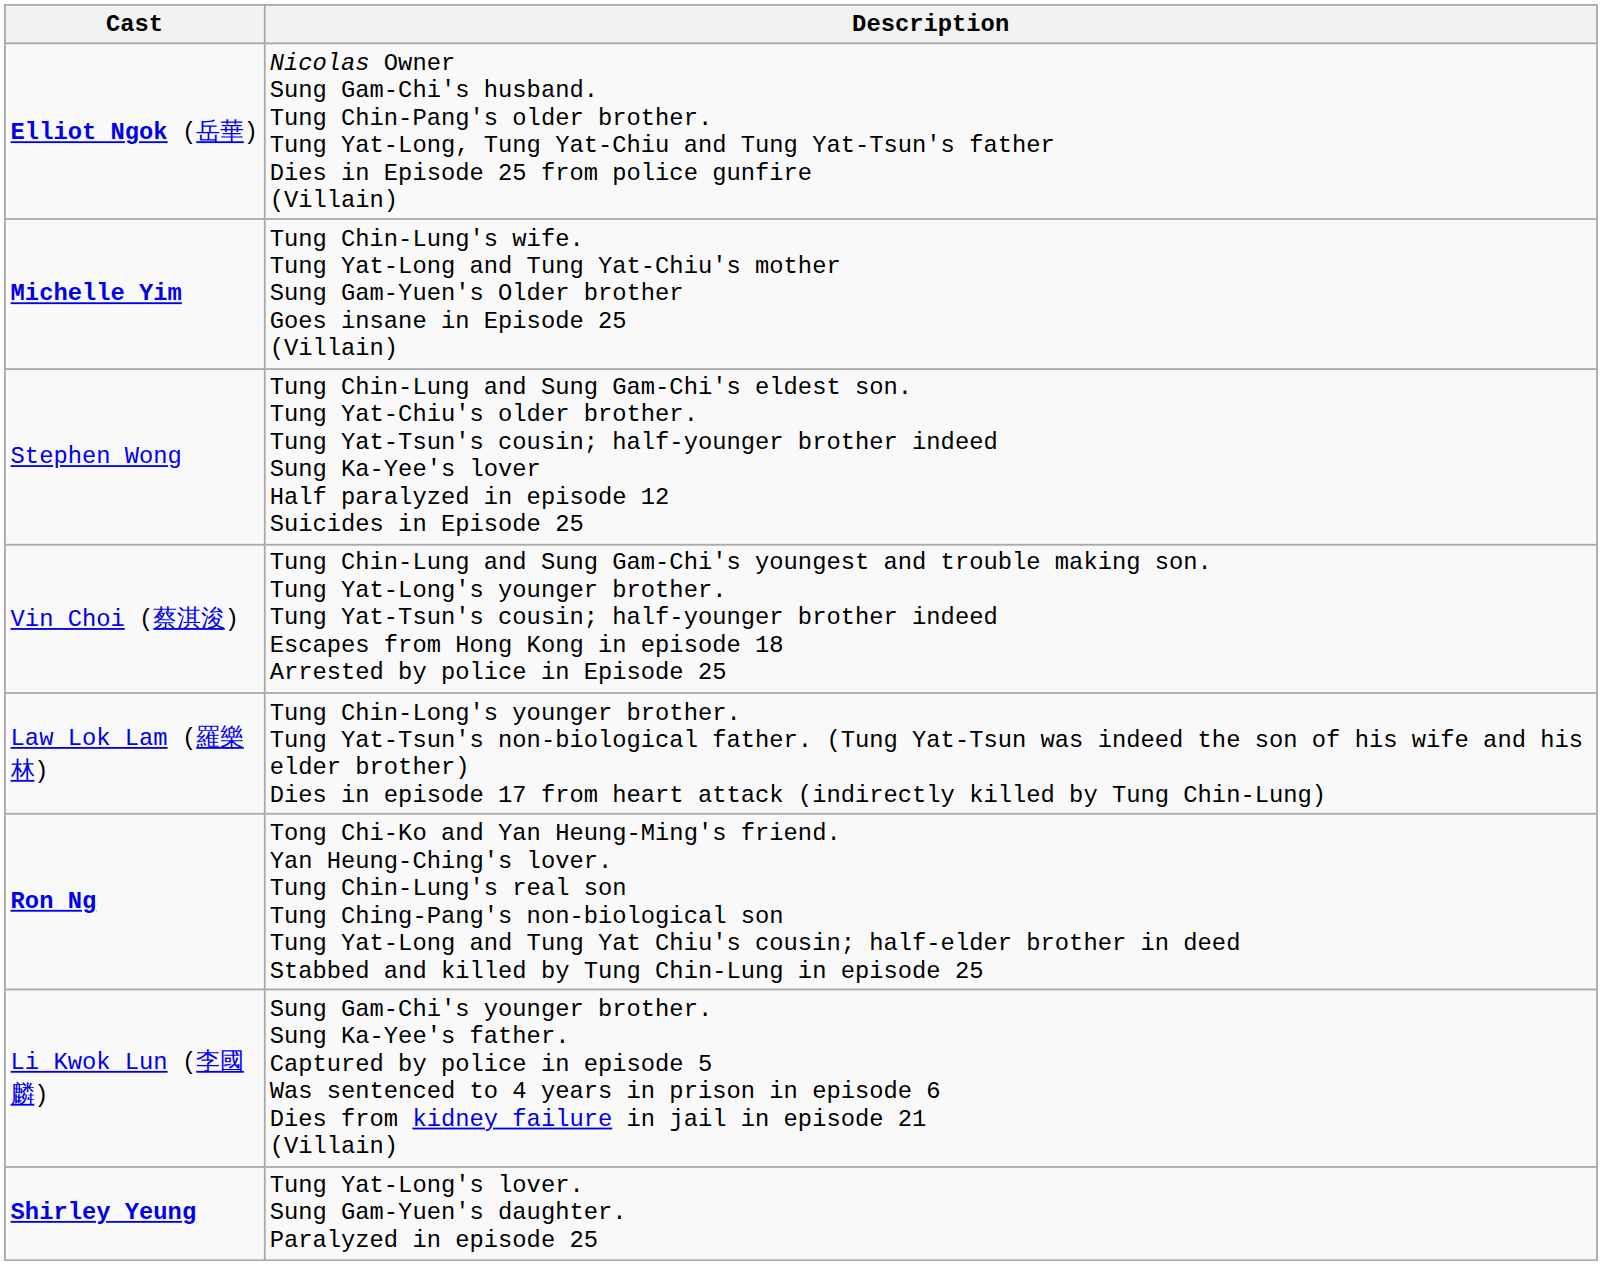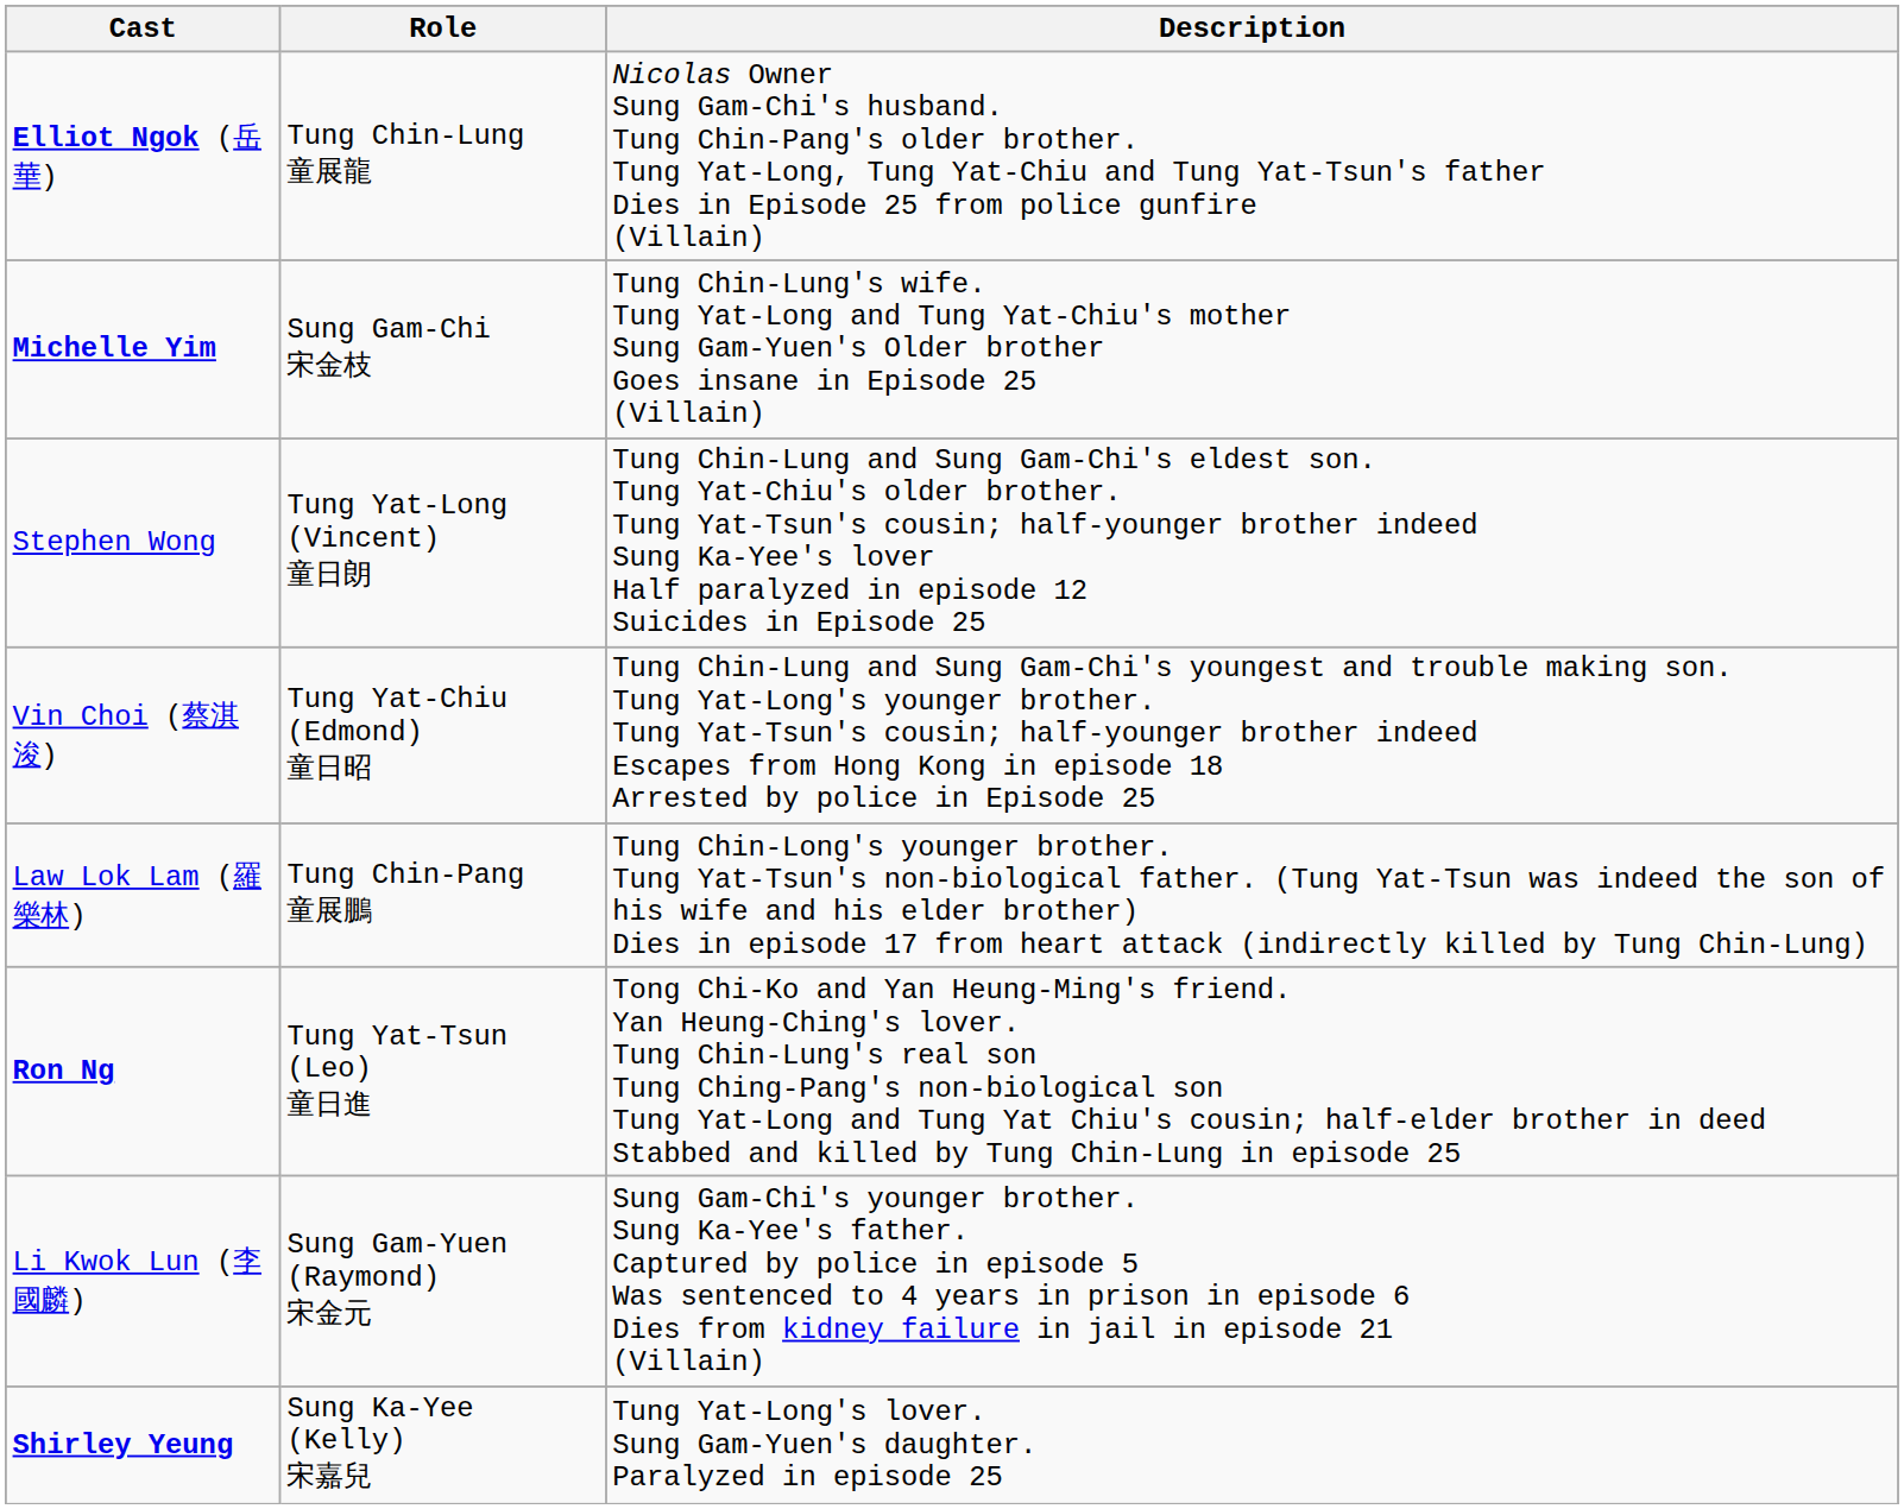+ column: Role | Tung Chin-Lung 童展龍 | Sung Gam-Chi 宋金枝 | Tung Yat-Long (Vincent) 童日朗 | Tung Yat-Chiu (Edmond) 童日昭 | Tung Chin-Pang 童展鵬 | Tung Yat-Tsun (Leo) 童日進 | Sung Gam-Yuen (Raymond) 宋金元 | Sung Ka-Yee (Kelly) 宋嘉兒
